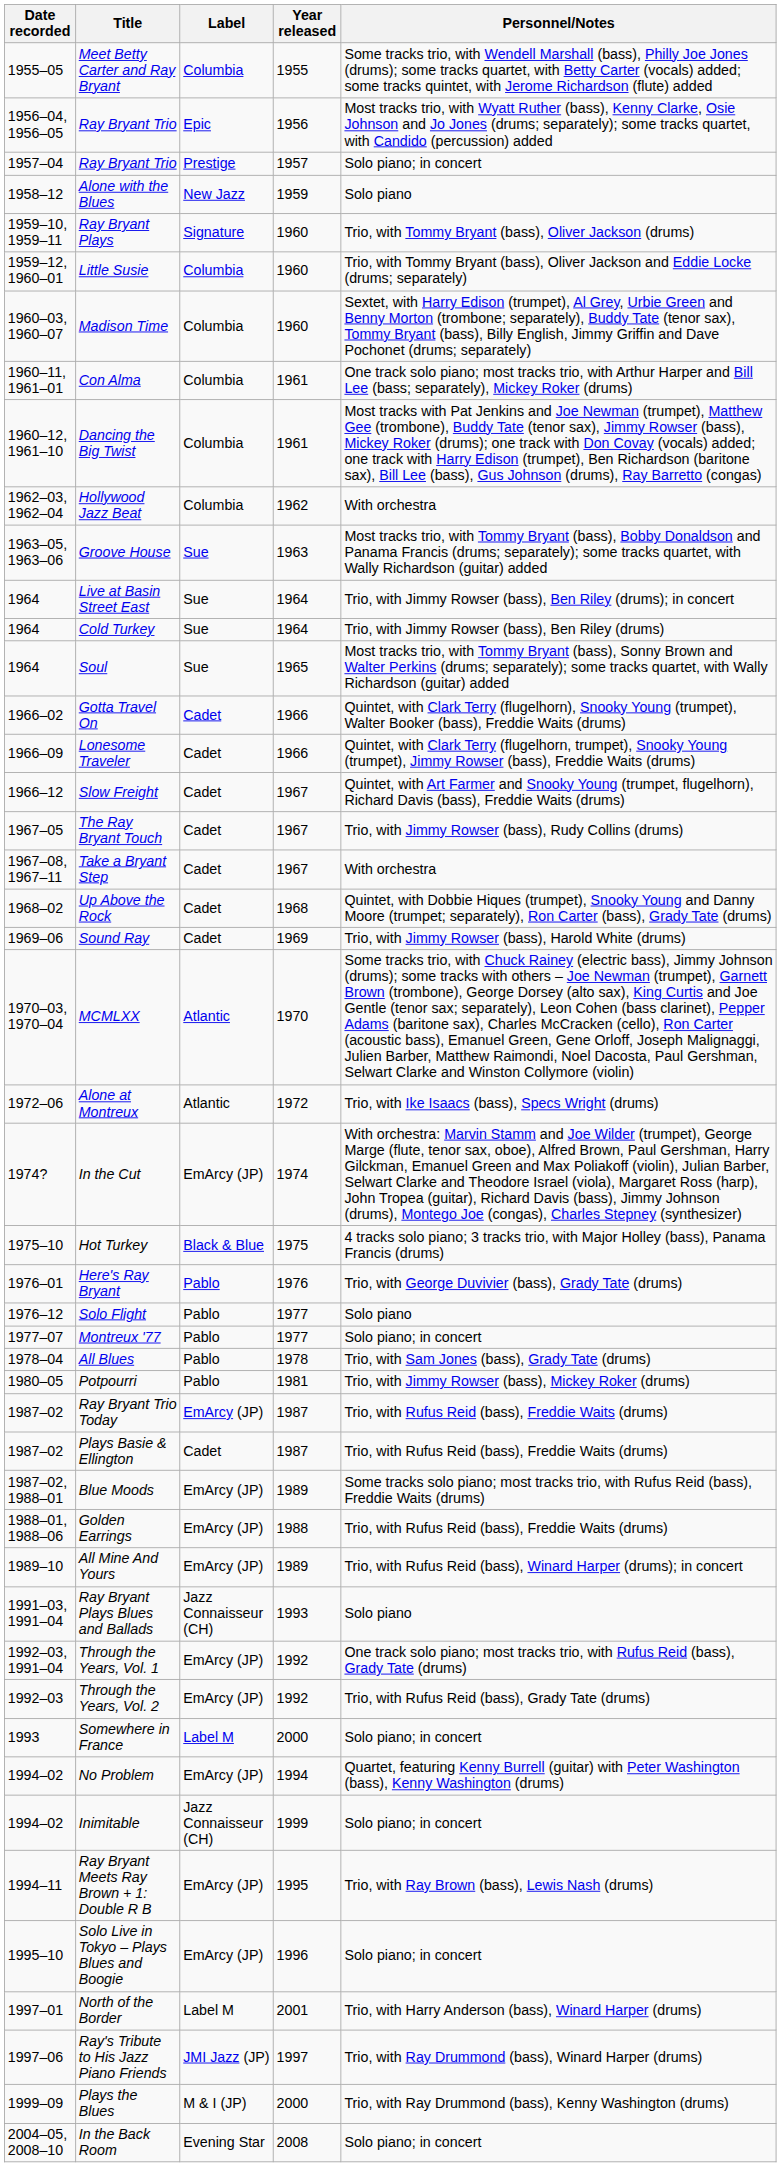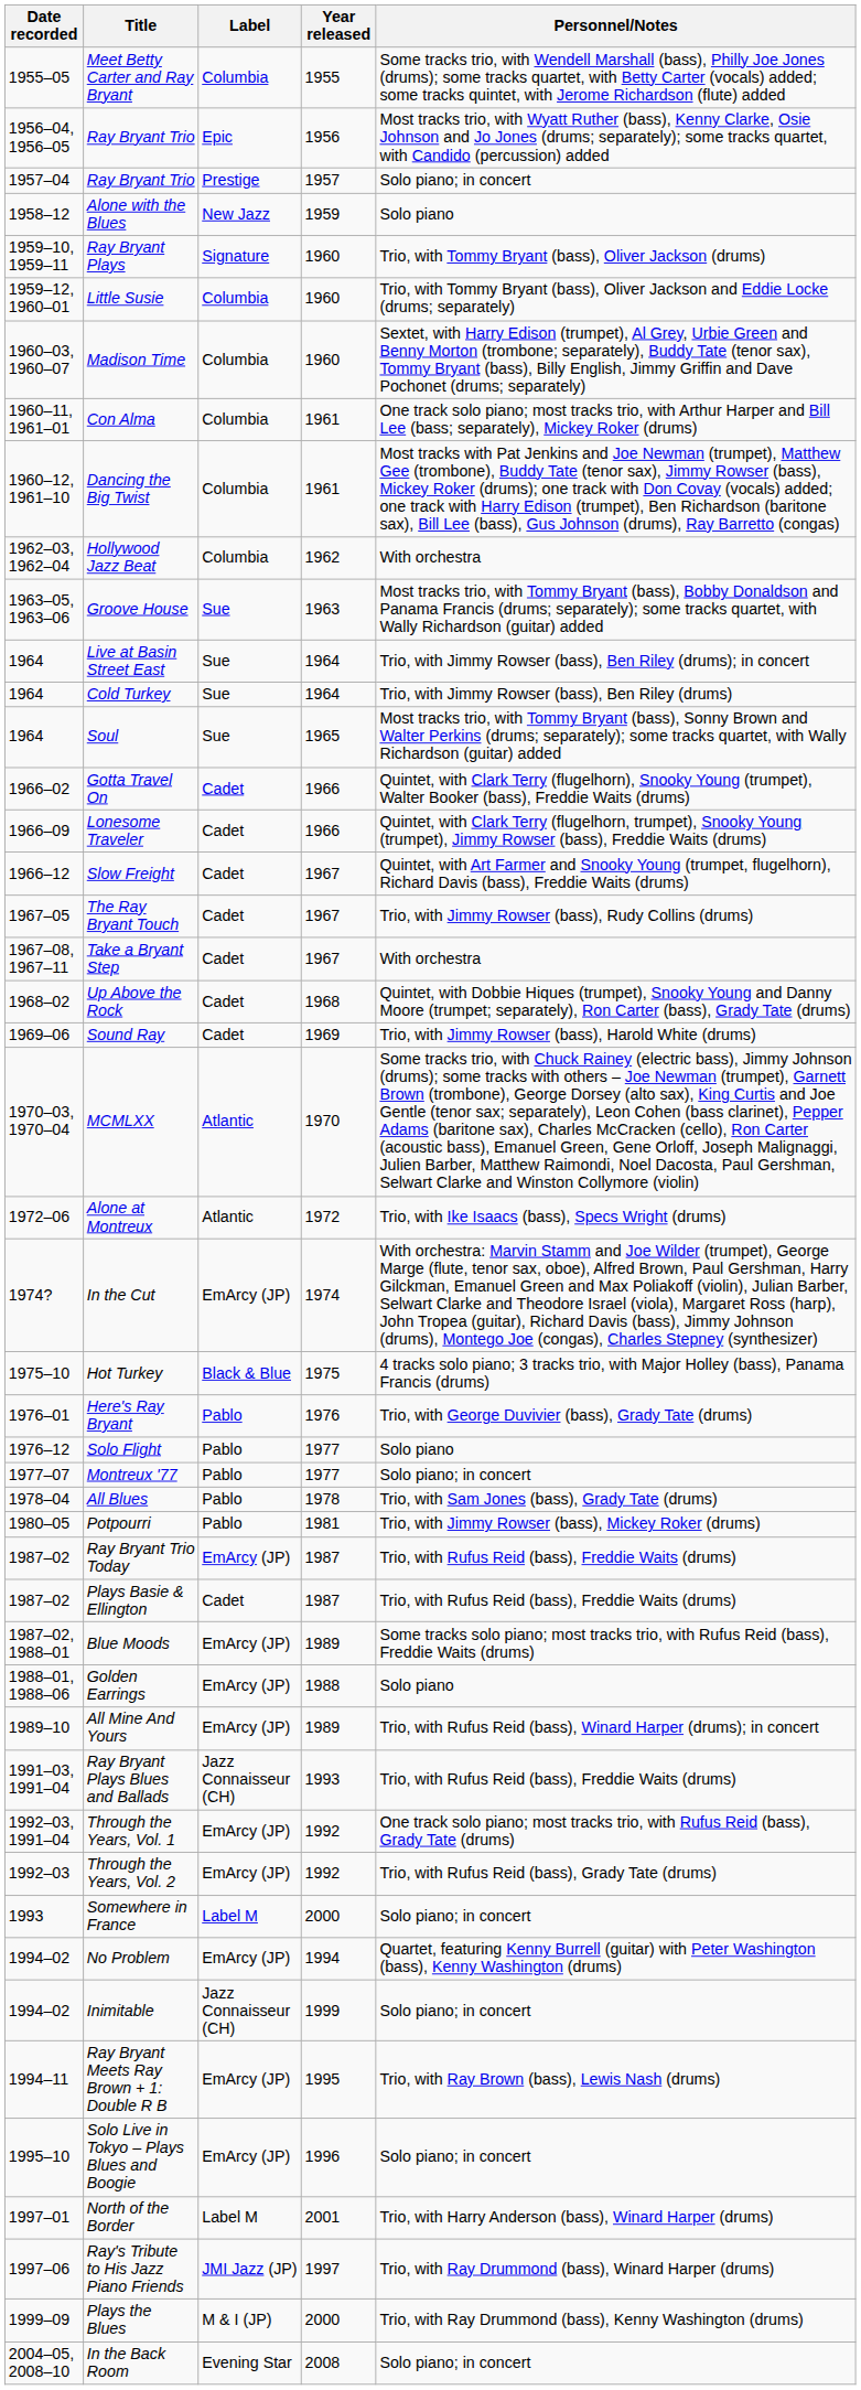Golden Earrings | Personnel/Notes: Trio, with Rufus Reid (bass), Freddie Waits (drums) -> Solo piano
Ray Bryant Plays Blues and Ballads | Personnel/Notes: Solo piano -> Trio, with Rufus Reid (bass), Freddie Waits (drums)
